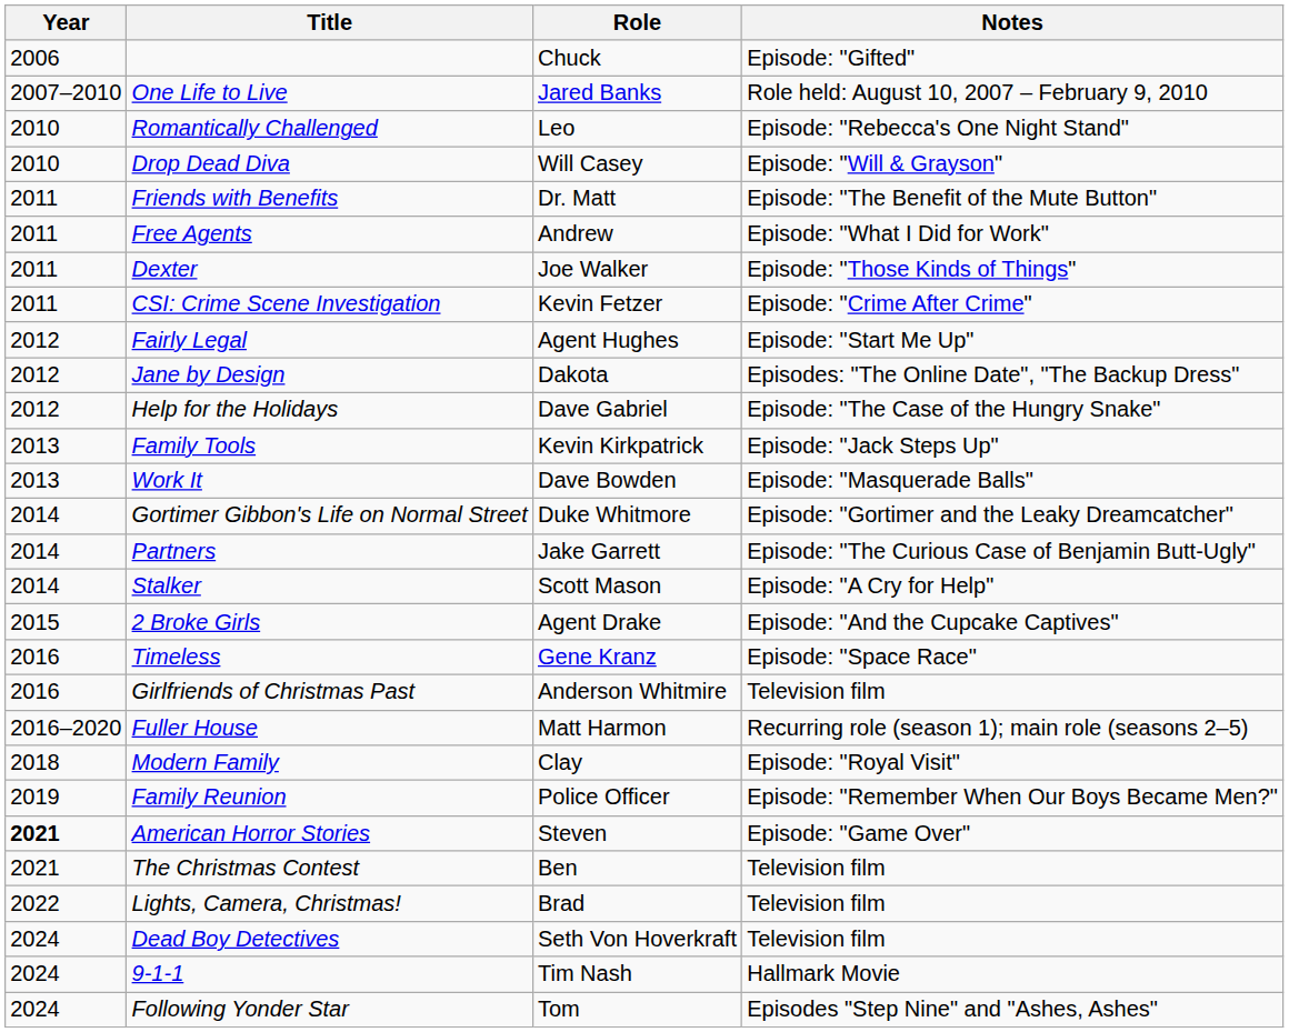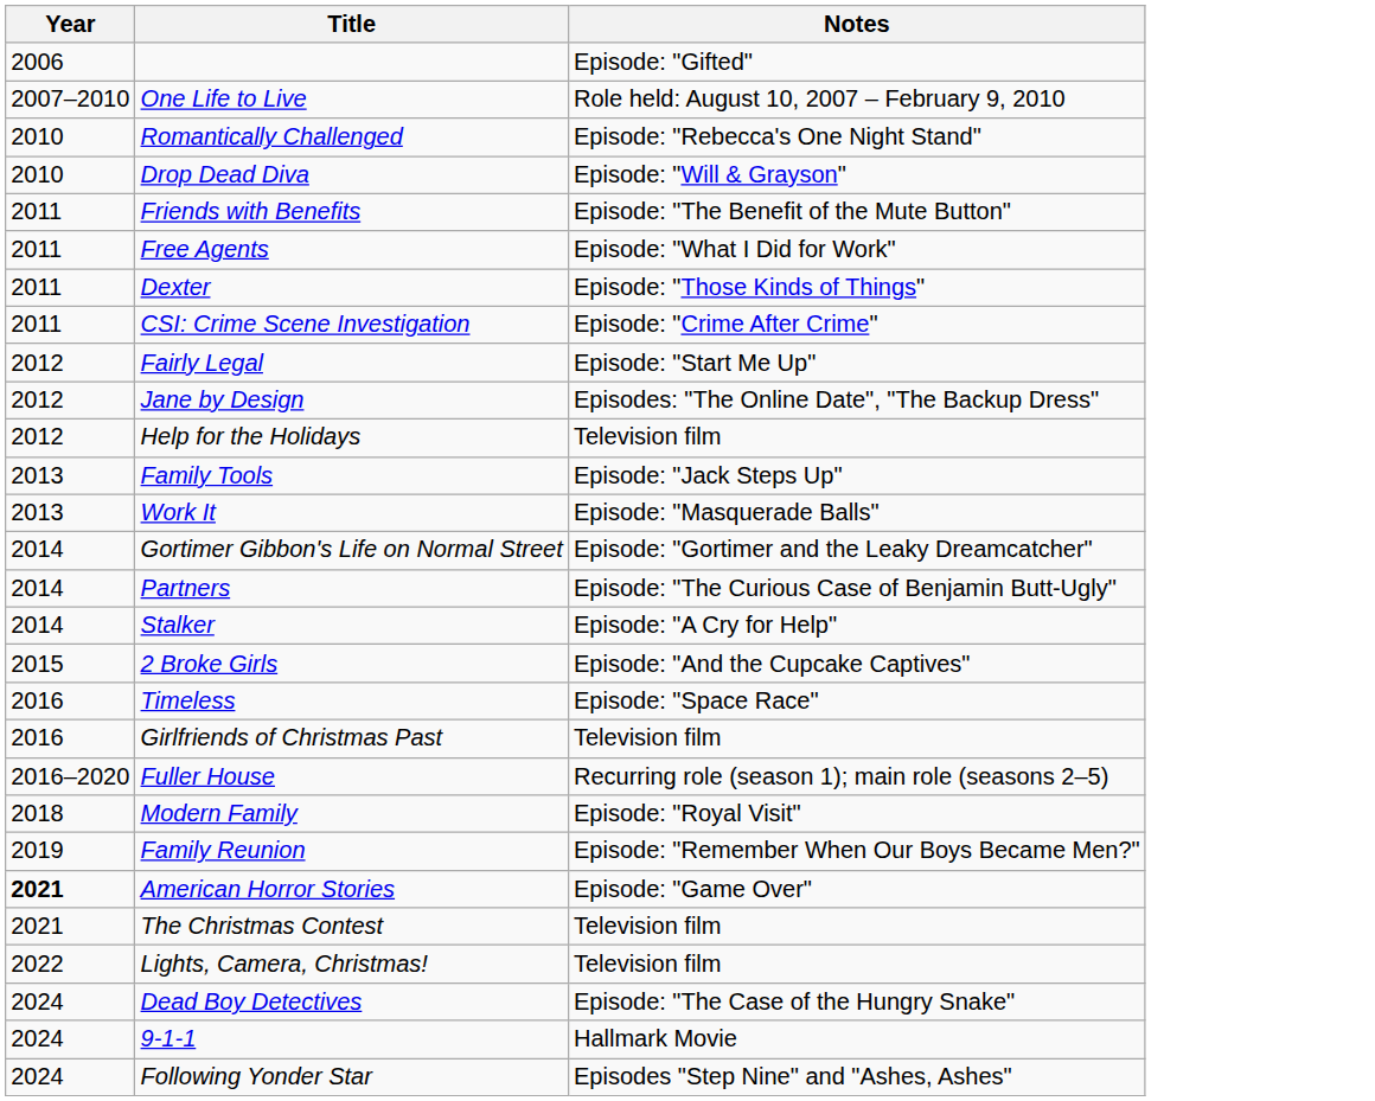- column: Role | Chuck | Jared Banks | Leo | Will Casey | Dr. Matt | Andrew | Joe Walker | Kevin Fetzer | Agent Hughes | Dakota | Dave Gabriel | Kevin Kirkpatrick | Dave Bowden | Duke Whitmore | Jake Garrett | Scott Mason | Agent Drake | Gene Kranz | Anderson Whitmire | Matt Harmon | Clay | Police Officer | Steven | Ben | Brad | Seth Von Hoverkraft | Tim Nash | Tom
Help for the Holidays | Notes: Episode: "The Case of the Hungry Snake" -> Television film
Dead Boy Detectives | Notes: Television film -> Episode: "The Case of the Hungry Snake"
